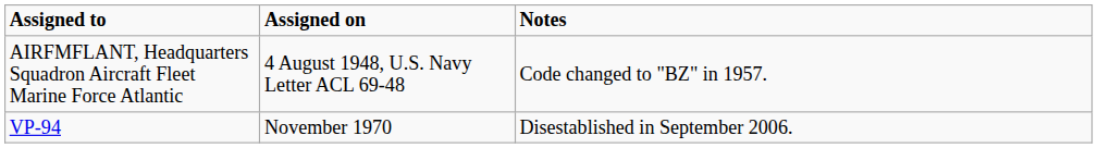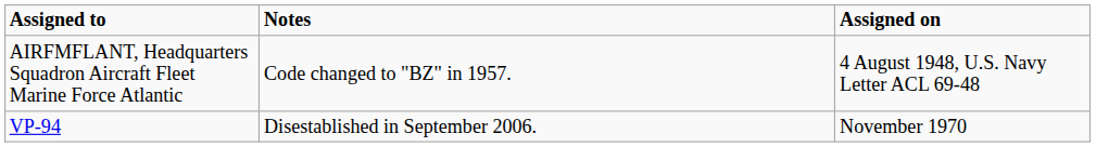columns swapped: Assigned on <-> Notes
